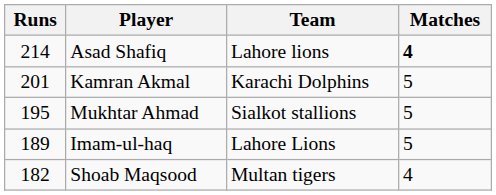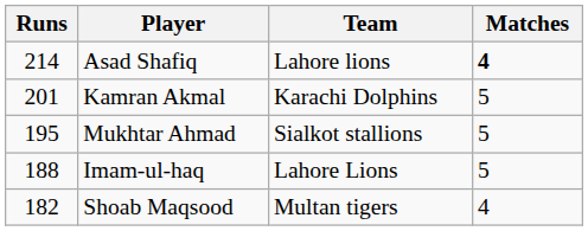Imam-ul-haq | Runs: 189 -> 188
